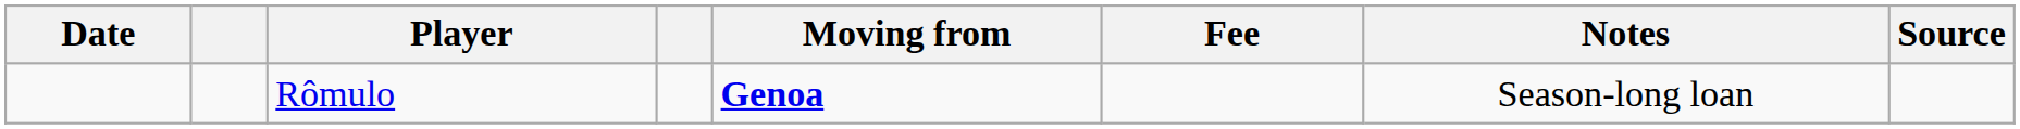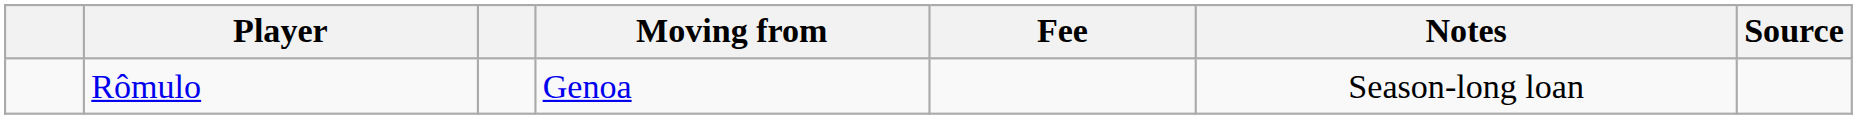- column: Date
Rômulo | Moving from: bold -> normal
